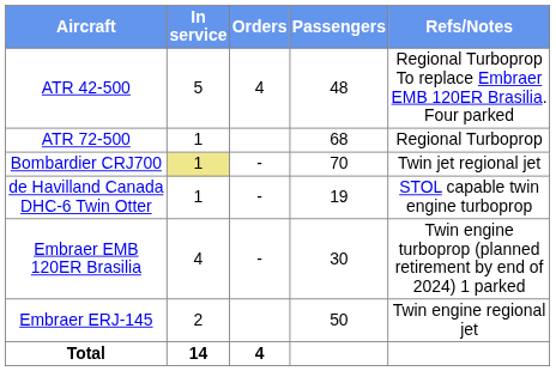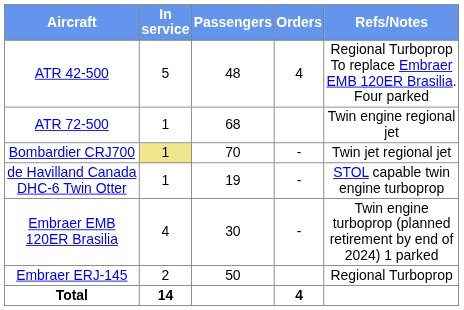columns swapped: Orders <-> Passengers
ATR 72-500 | Refs/Notes: Regional Turboprop -> Twin engine regional jet
Embraer ERJ-145 | Refs/Notes: Twin engine regional jet -> Regional Turboprop
